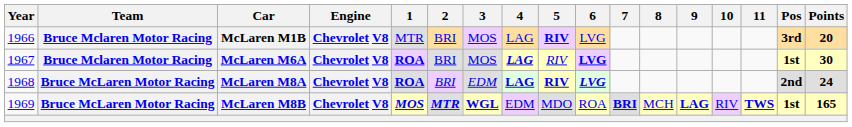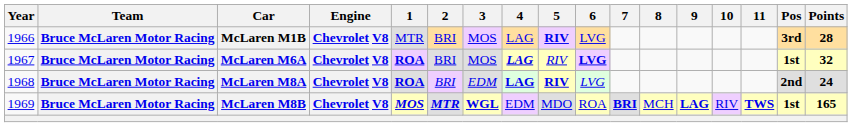McLaren M1B | Team: Bruce Mclaren Motor Racing -> Bruce McLaren Motor Racing
McLaren M1B | Points: 20 -> 28
McLaren M6A | Team: Bruce Mclaren Motor Racing -> Bruce McLaren Motor Racing
McLaren M6A | Points: 30 -> 32
McLaren M8A | 6: bold -> normal
